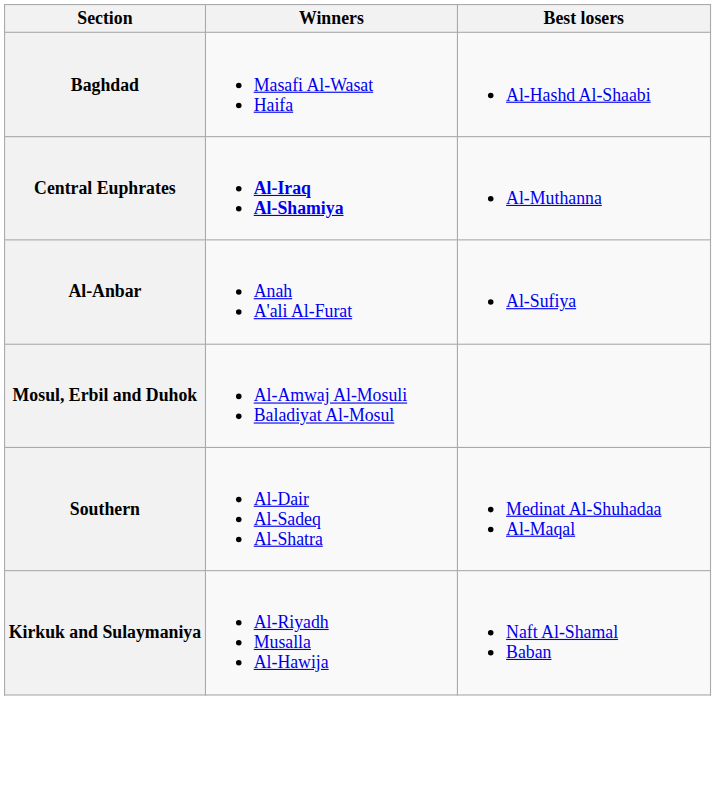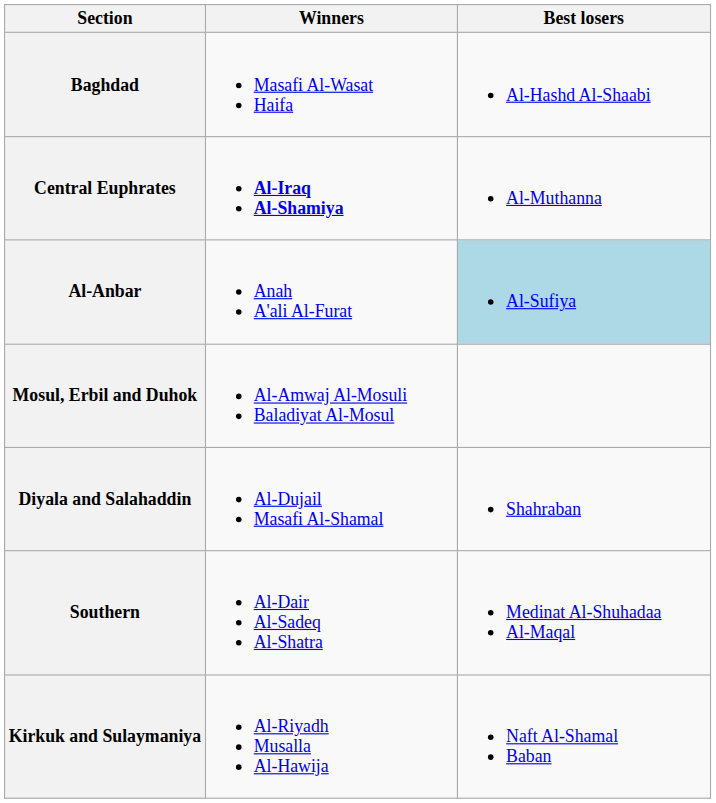Al-Anbar | Best losers: no background -> lightblue background
+ row: Diyala and Salahaddin | Al-Dujail Masafi Al-Shamal | Shahraban
